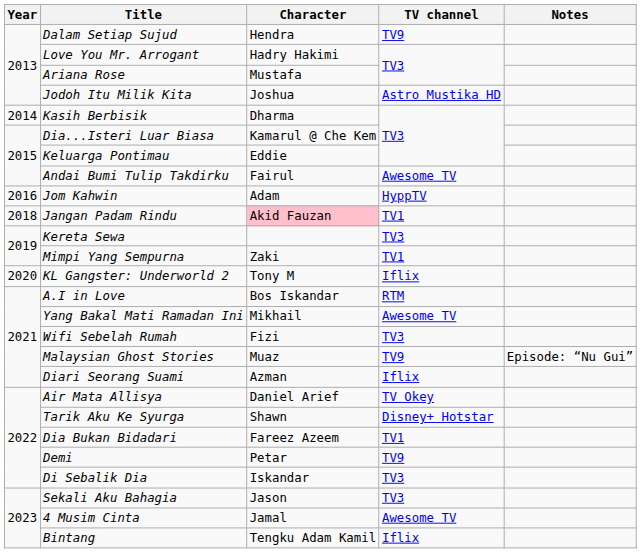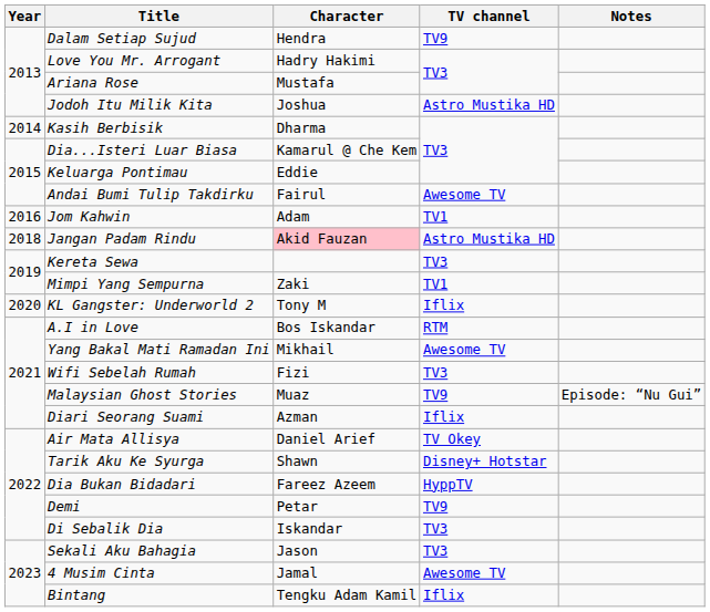Jom Kahwin | TV channel: HyppTV -> TV1
Jangan Padam Rindu | TV channel: TV1 -> Astro Mustika HD
Dia Bukan Bidadari | TV channel: TV1 -> HyppTV
